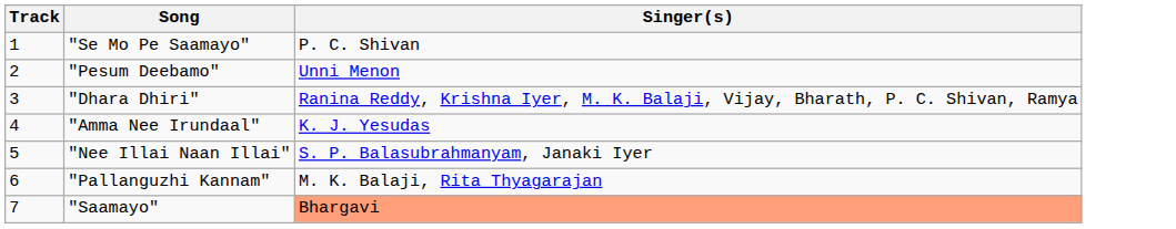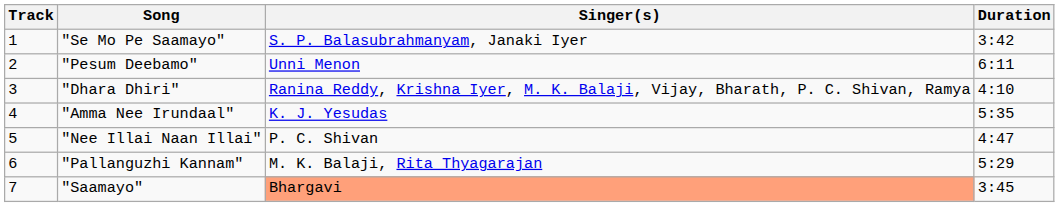+ column: Duration | 3:42 | 6:11 | 4:10 | 5:35 | 4:47 | 5:29 | 3:45
"Se Mo Pe Saamayo" | Singer(s): P. C. Shivan -> S. P. Balasubrahmanyam, Janaki Iyer
"Nee Illai Naan Illai" | Singer(s): S. P. Balasubrahmanyam, Janaki Iyer -> P. C. Shivan
